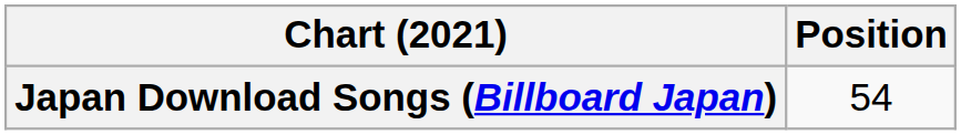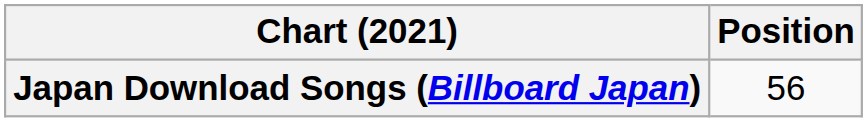Japan Download Songs (Billboard Japan) | Position: 54 -> 56
